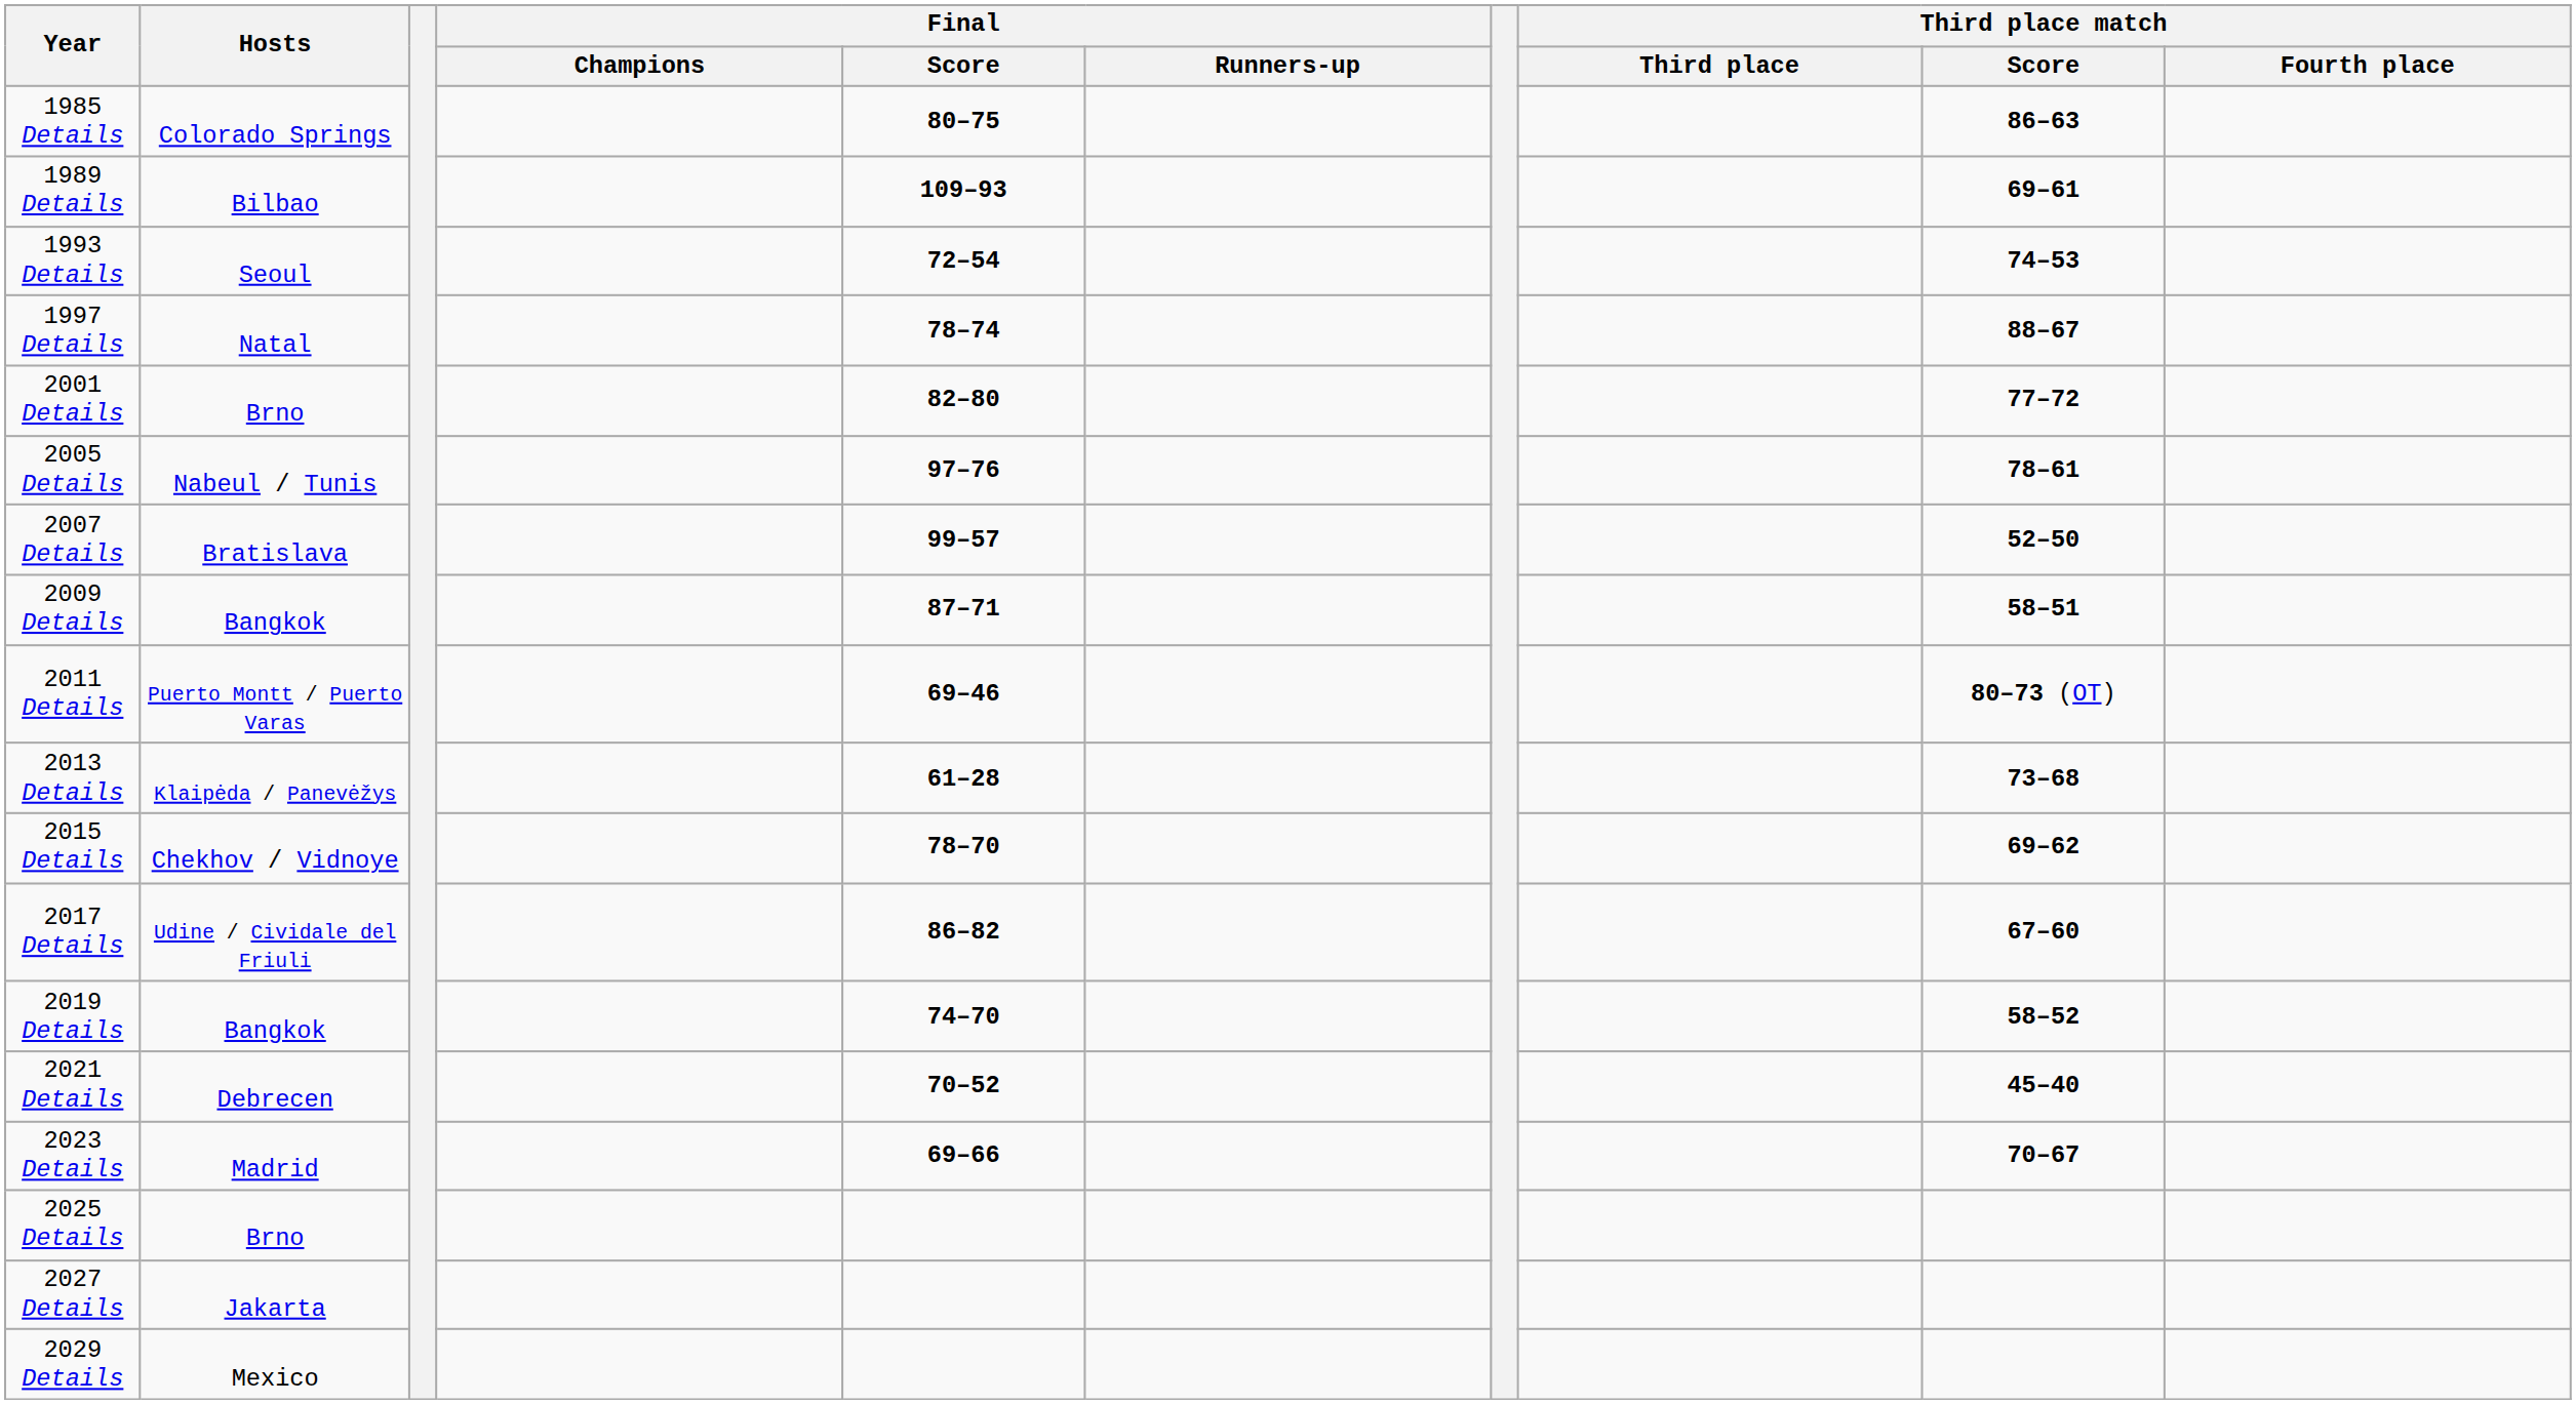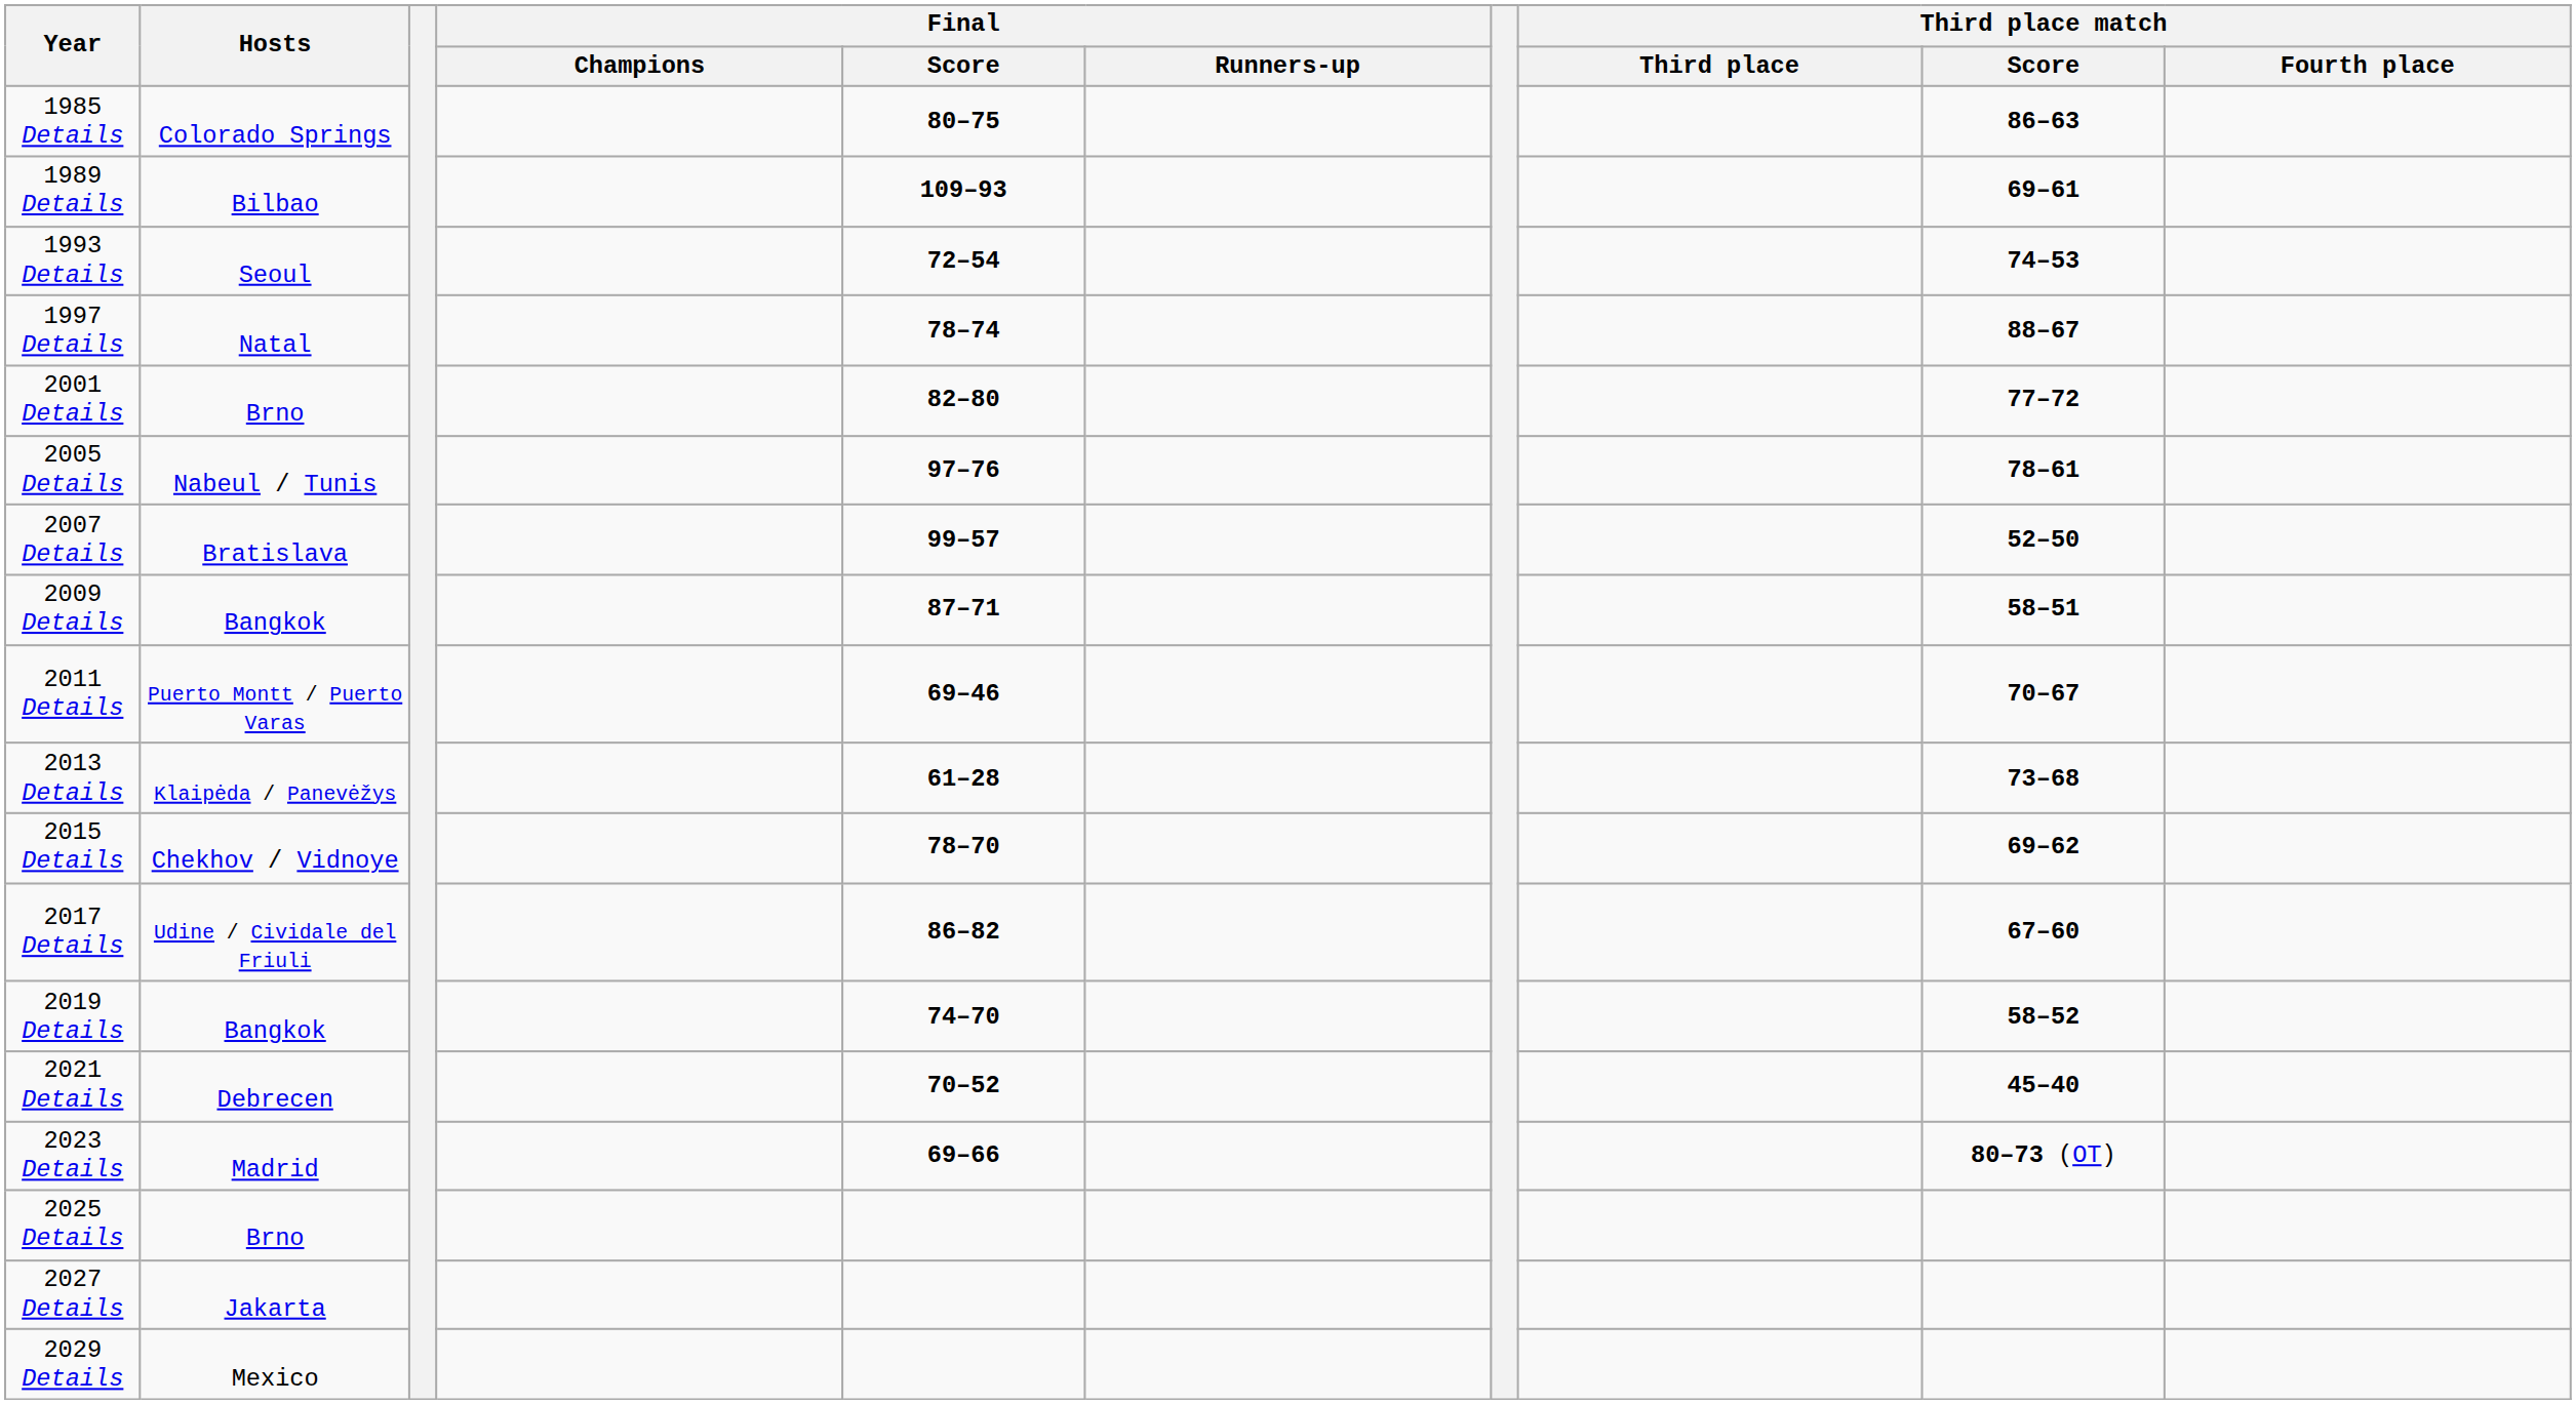2011 Details | Third place match / Score: 80–73 (OT) -> 70–67
2023 Details | Third place match / Score: 70–67 -> 80–73 (OT)
